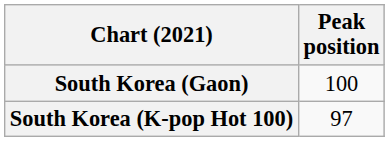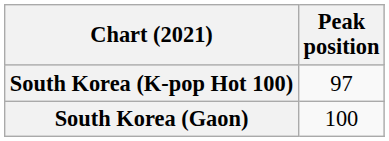rows swapped: South Korea (Gaon) <-> South Korea (K-pop Hot 100)
